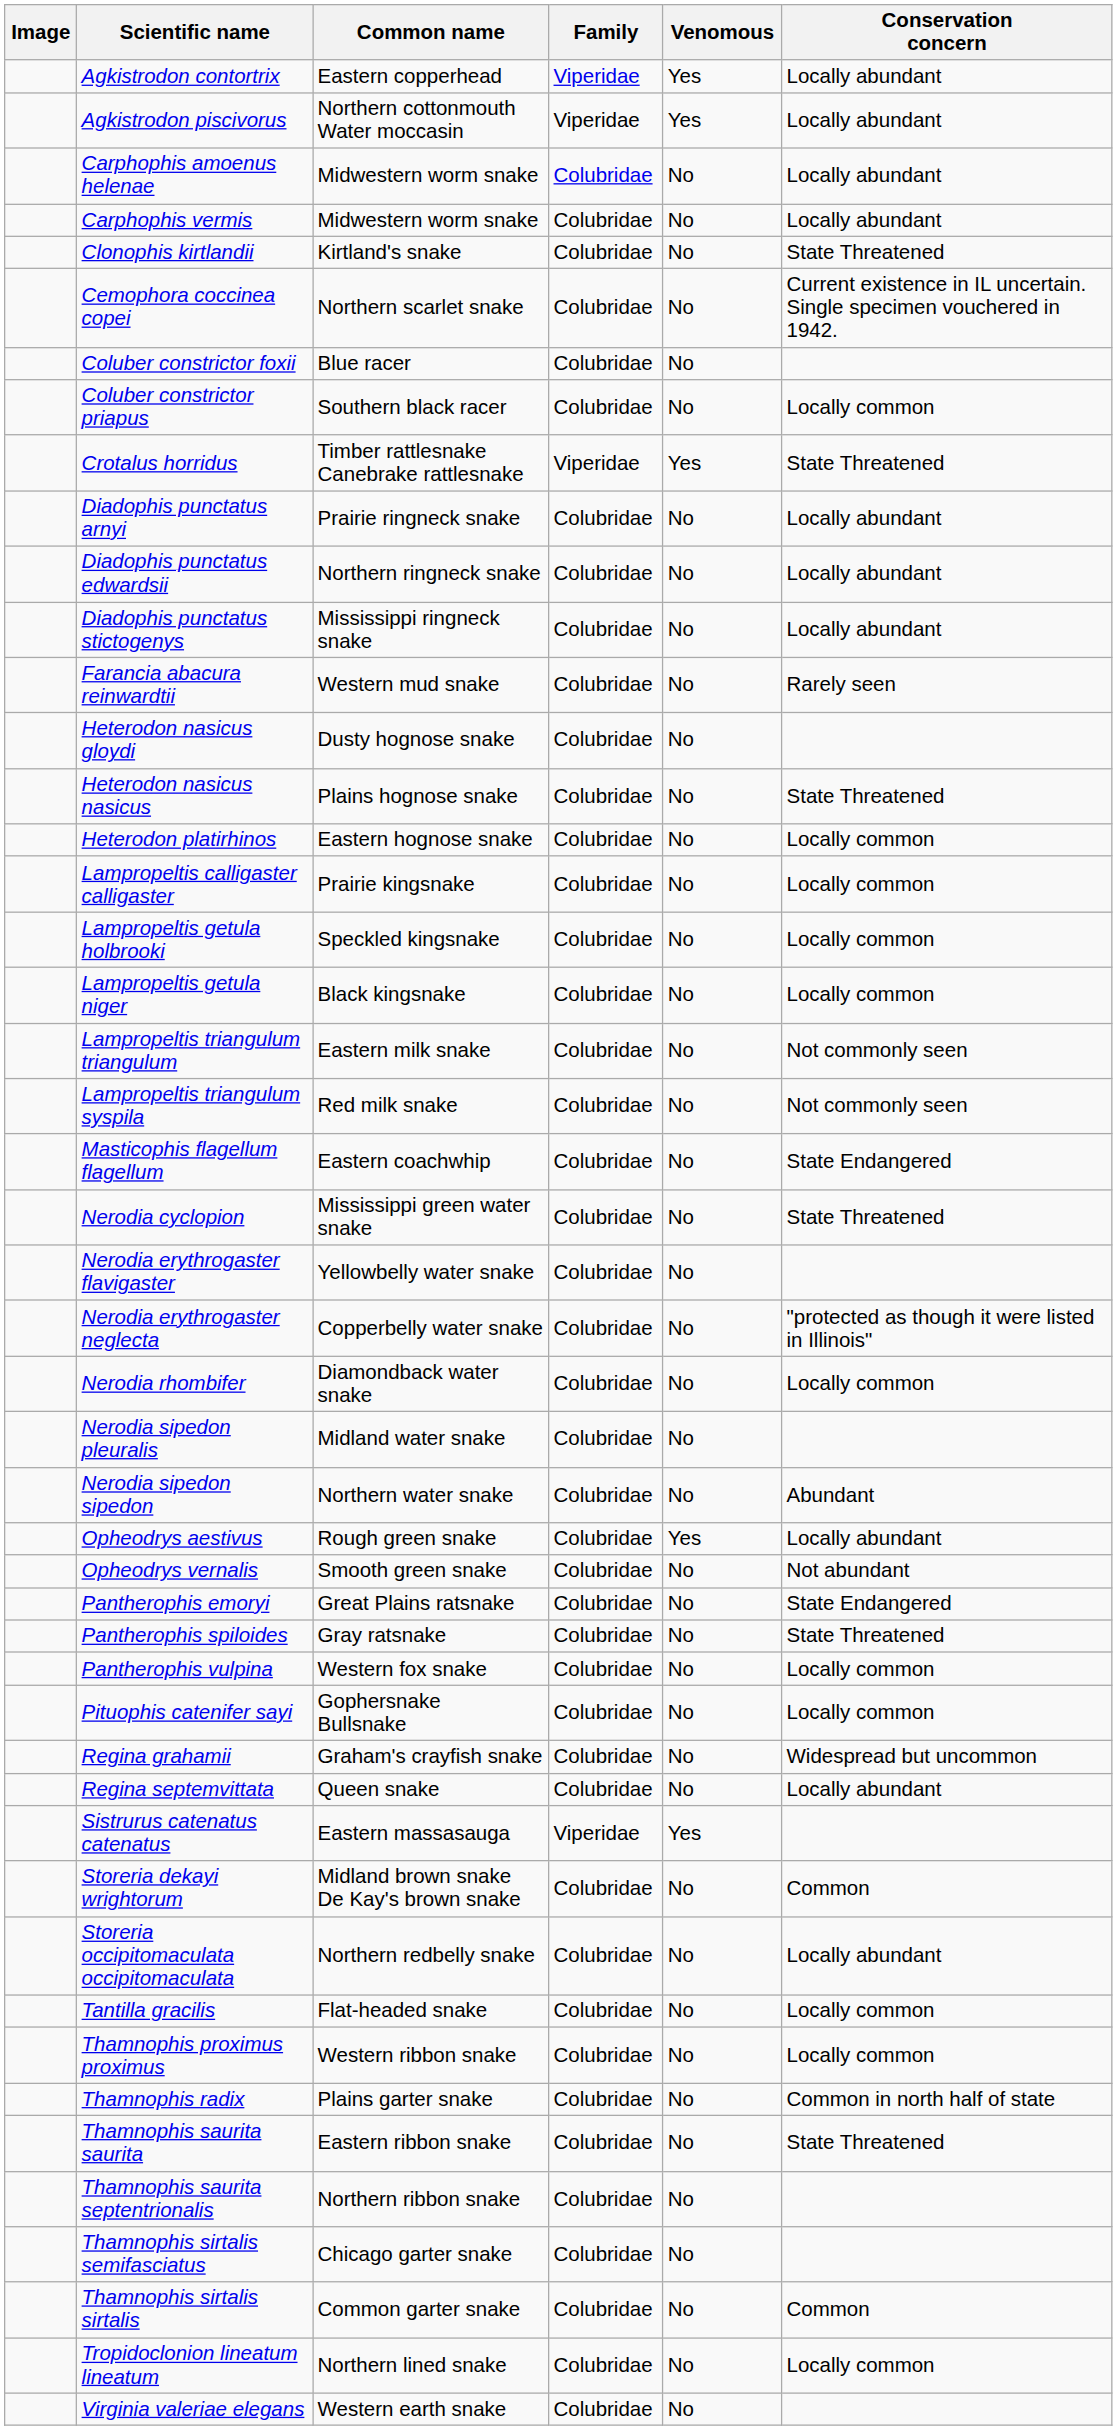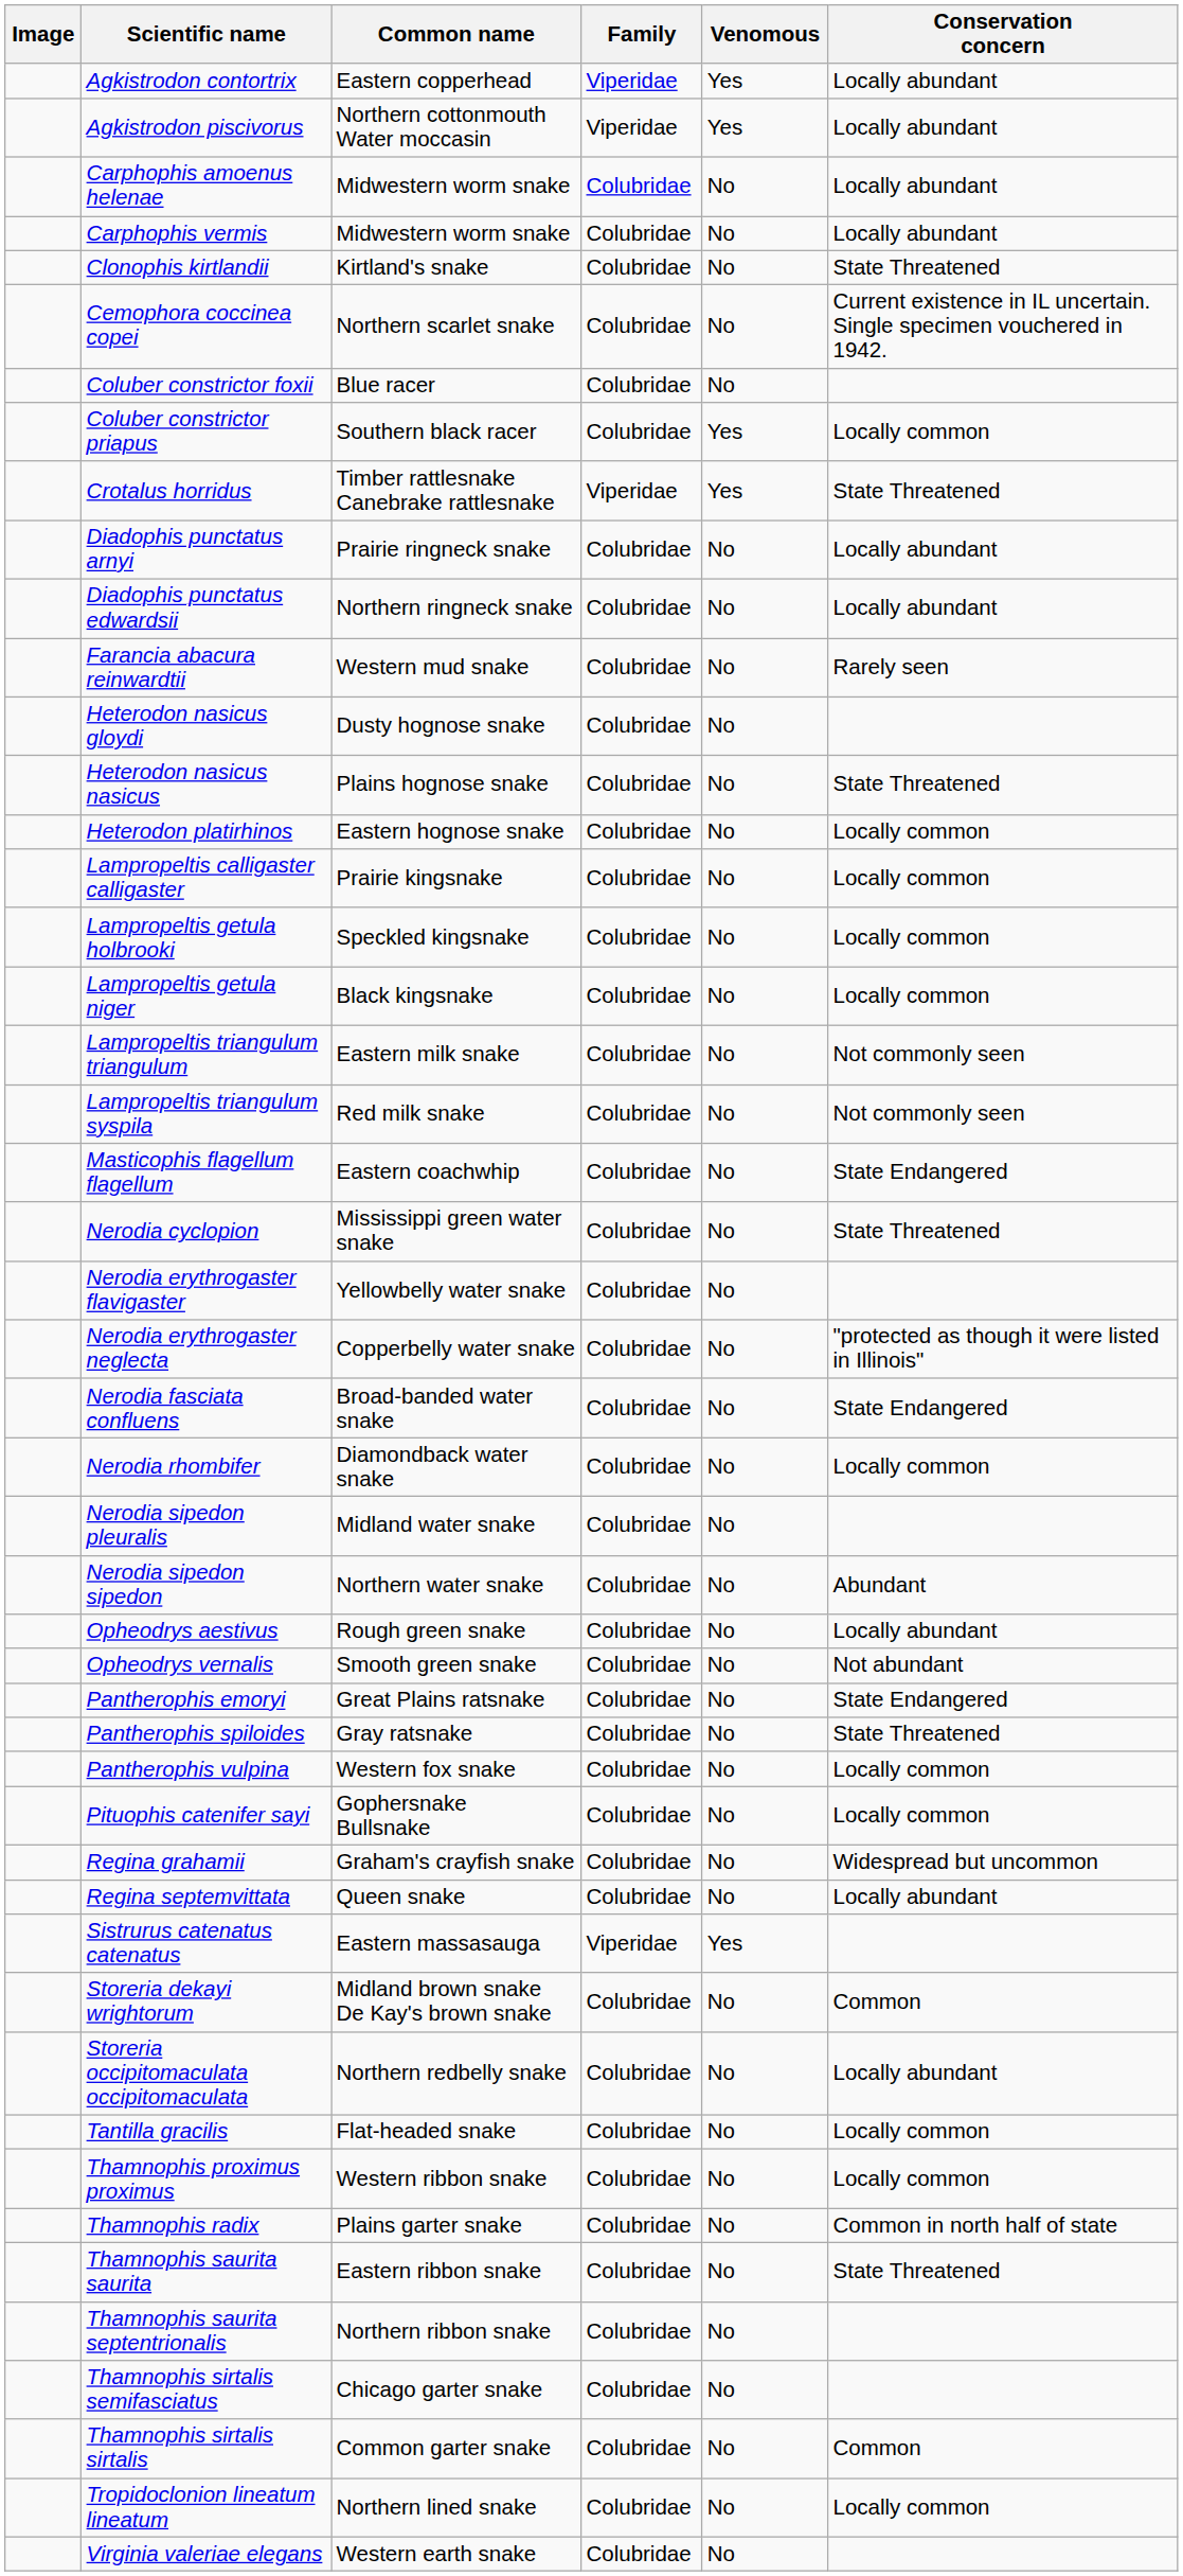Coluber constrictor priapus | Venomous: No -> Yes
- row: Diadophis punctatus stictogenys | Mississippi ringneck snake | Colubridae | No | Locally abundant
+ row: Nerodia fasciata confluens | Broad-banded water snake | Colubridae | No | State Endangered
Opheodrys aestivus | Venomous: Yes -> No
